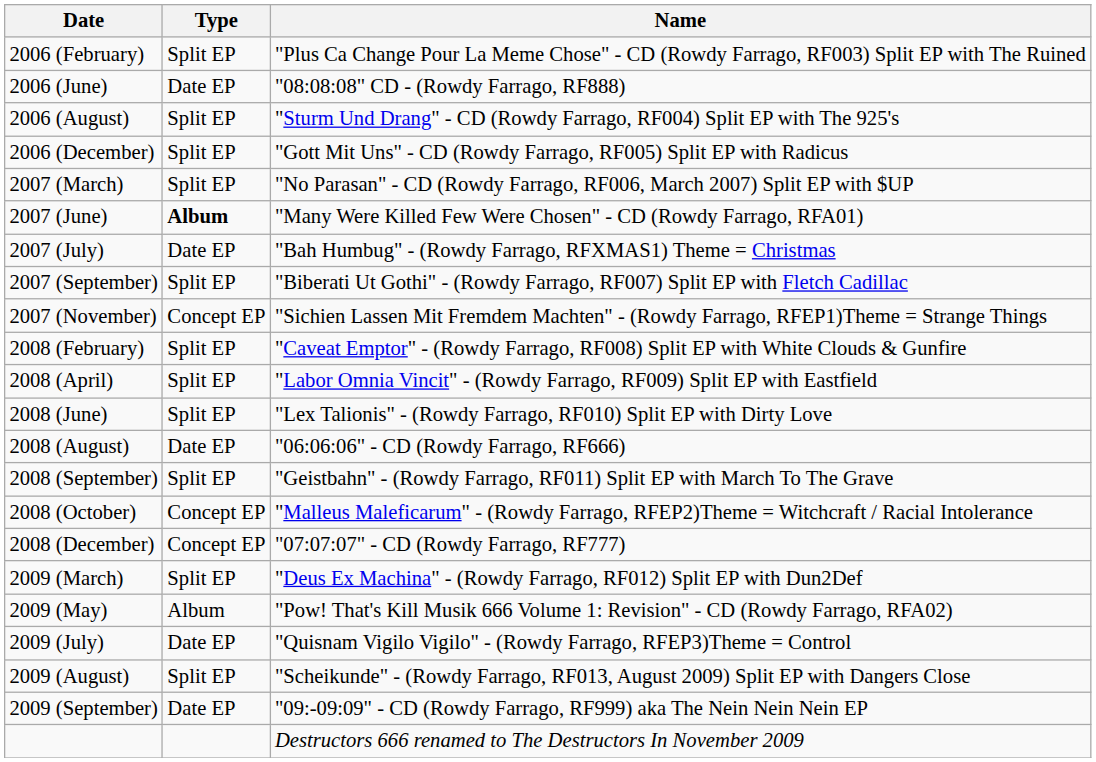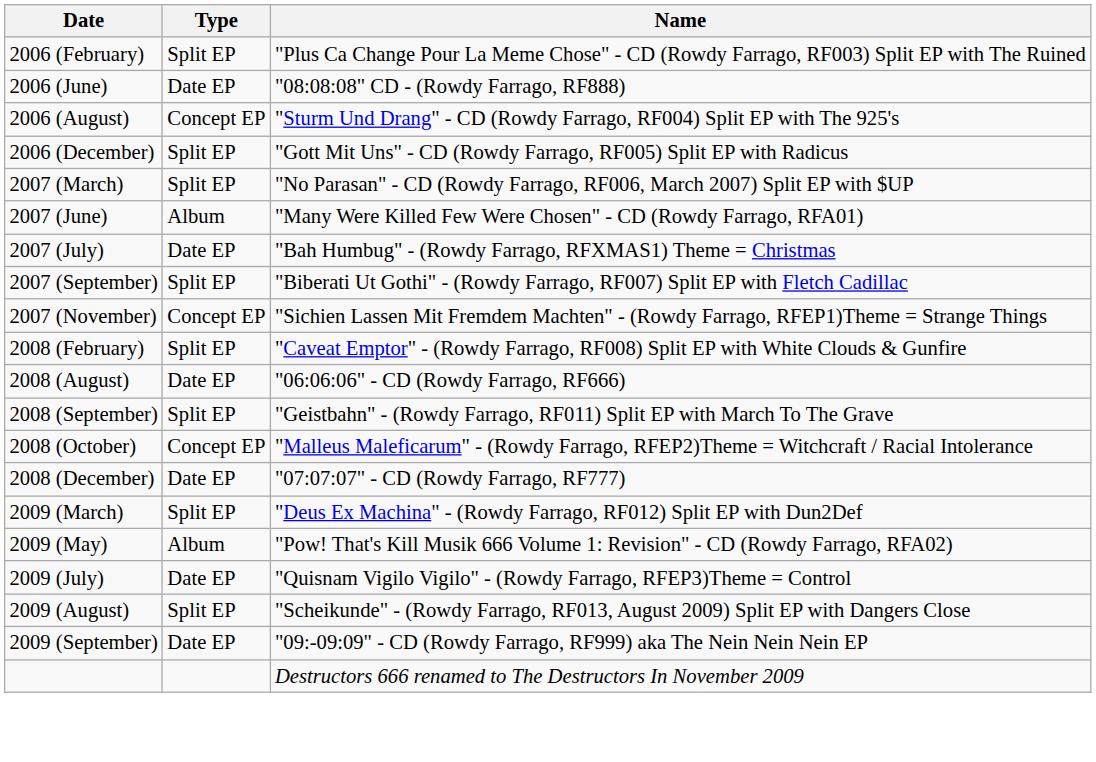2006 (August) | Type: Split EP -> Concept EP
2007 (June) | Type: bold -> normal
- row: 2008 (April) | Split EP | "Labor Omnia Vincit" - (Rowdy Farrago, RF009) Split EP with Eastfield
- row: 2008 (June) | Split EP | "Lex Talionis" - (Rowdy Farrago, RF010) Split EP with Dirty Love
2008 (December) | Type: Concept EP -> Date EP
